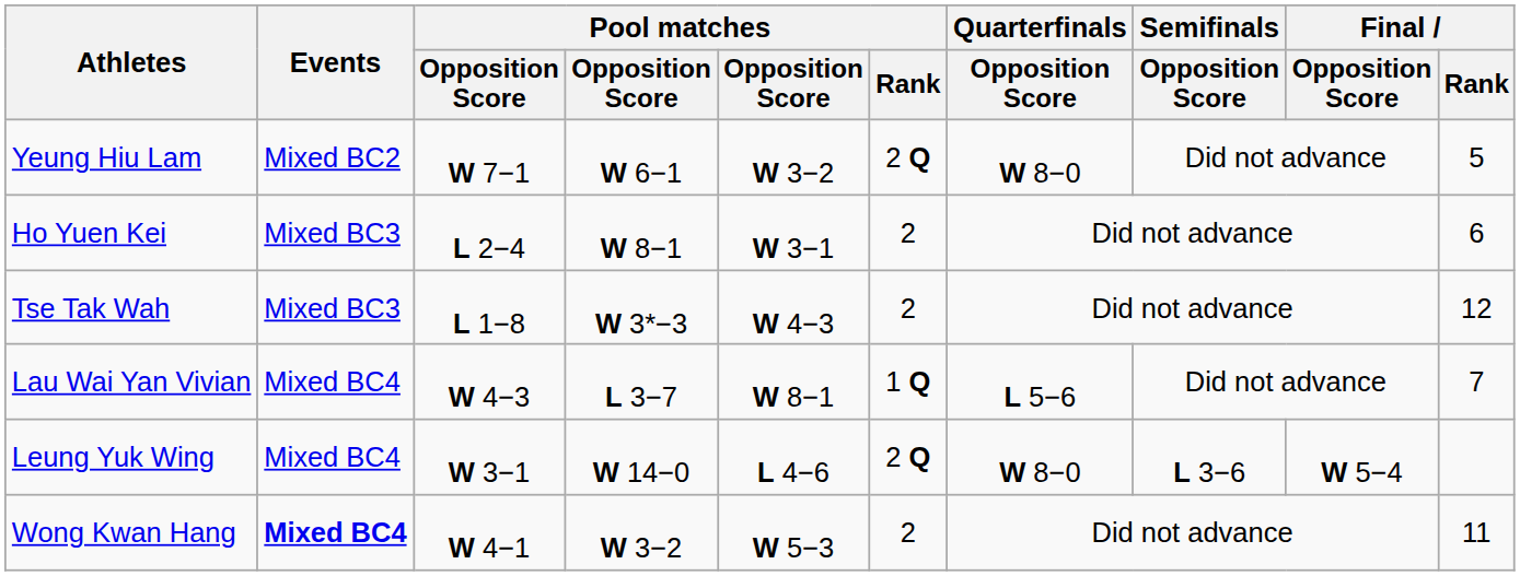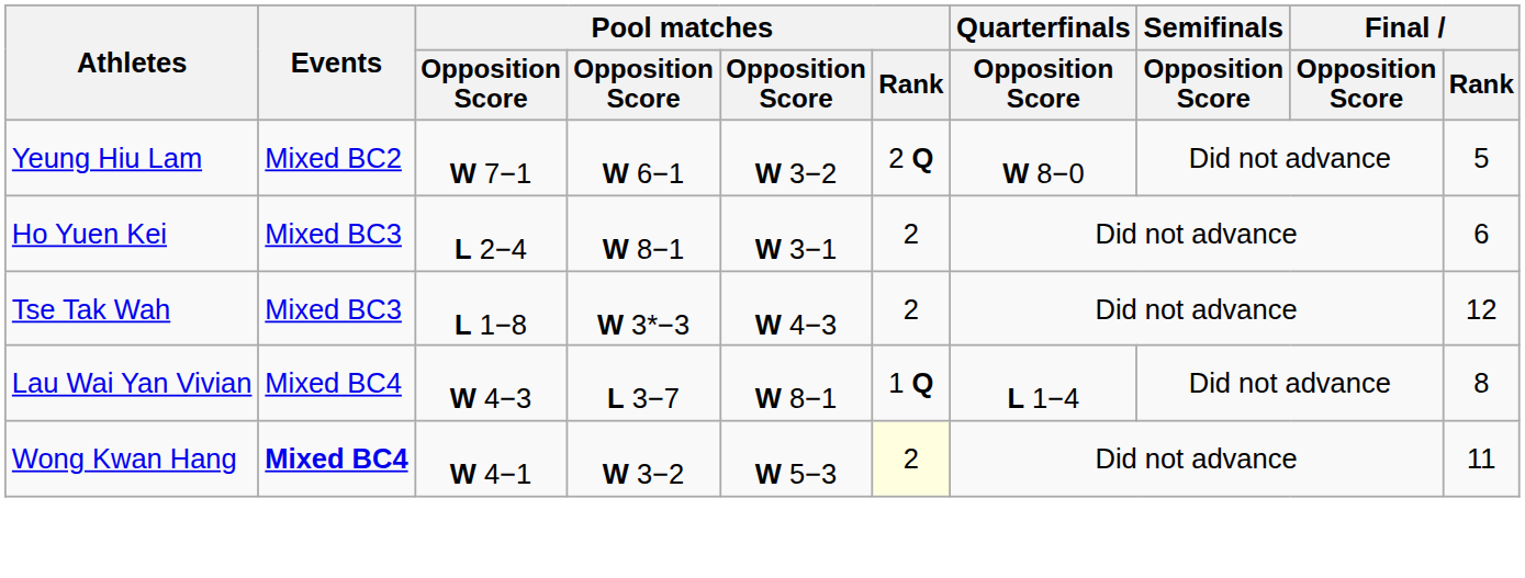Lau Wai Yan Vivian | Quarterfinals / Opposition Score: L 5−6 -> L 1−4
Lau Wai Yan Vivian | Final / Rank: 7 -> 8
- row: Leung Yuk Wing | Mixed BC4 | W 3−1 | W 14−0 | L 4−6 | 2 Q | W 8−0 | L 3−6 | W 5−4
Wong Kwan Hang | Pool matches / Rank: no background -> lightyellow background
